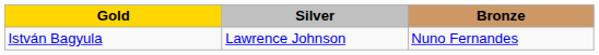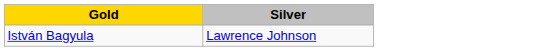- column: Bronze | Nuno Fernandes
